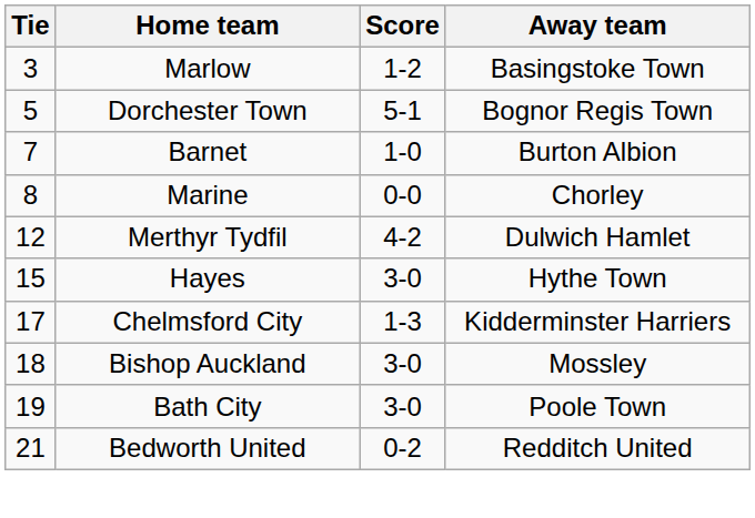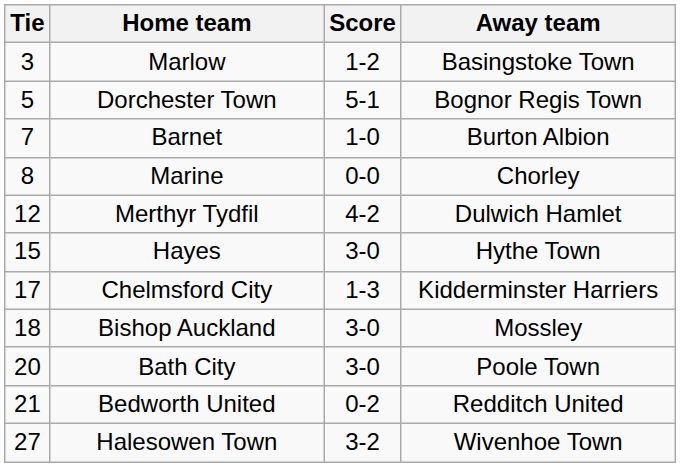Bath City | Tie: 19 -> 20
+ row: 27 | Halesowen Town | 3-2 | Wivenhoe Town
